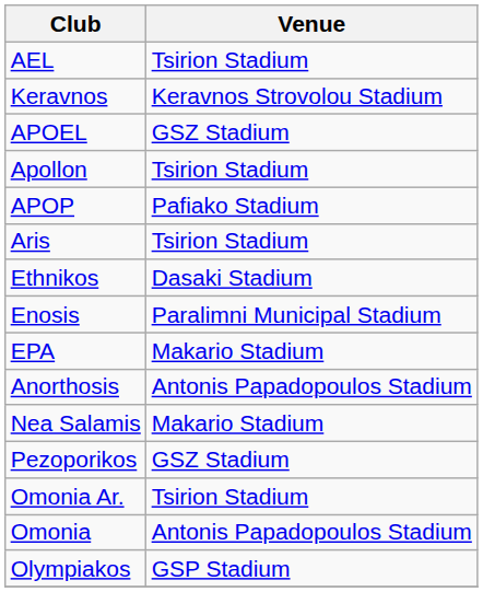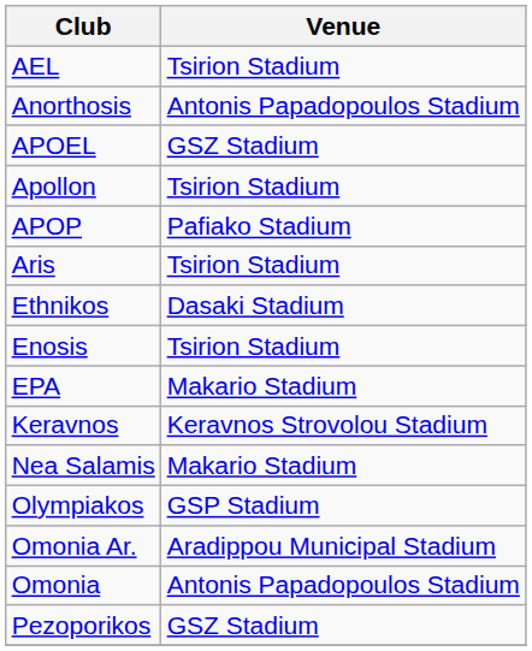rows swapped: Anorthosis <-> Keravnos
Enosis | Venue: Paralimni Municipal Stadium -> Tsirion Stadium
rows swapped: Olympiakos <-> Pezoporikos
Omonia Ar. | Venue: Tsirion Stadium -> Aradippou Municipal Stadium
